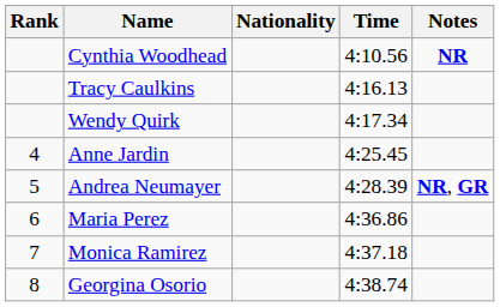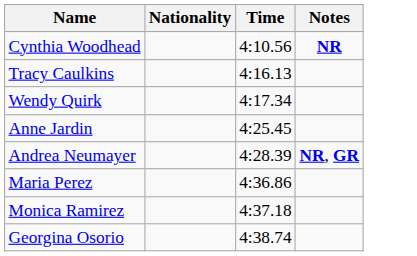- column: Rank | 4 | 5 | 6 | 7 | 8
